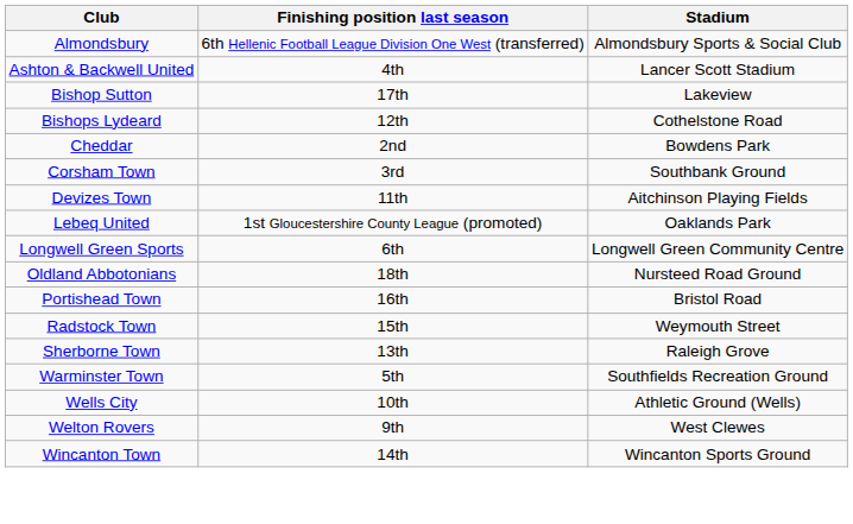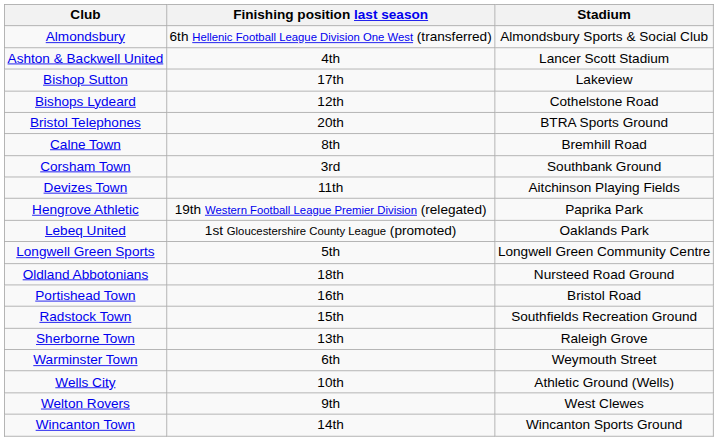+ row: Bristol Telephones | 20th | BTRA Sports Ground
+ row: Calne Town | 8th | Bremhill Road
- row: Cheddar | 2nd | Bowdens Park
+ row: Hengrove Athletic | 19th Western Football League Premier Division (relegated) | Paprika Park
Longwell Green Sports | Finishing position last season: 6th -> 5th
Radstock Town | Stadium: Weymouth Street -> Southfields Recreation Ground
Warminster Town | Finishing position last season: 5th -> 6th
Warminster Town | Stadium: Southfields Recreation Ground -> Weymouth Street
